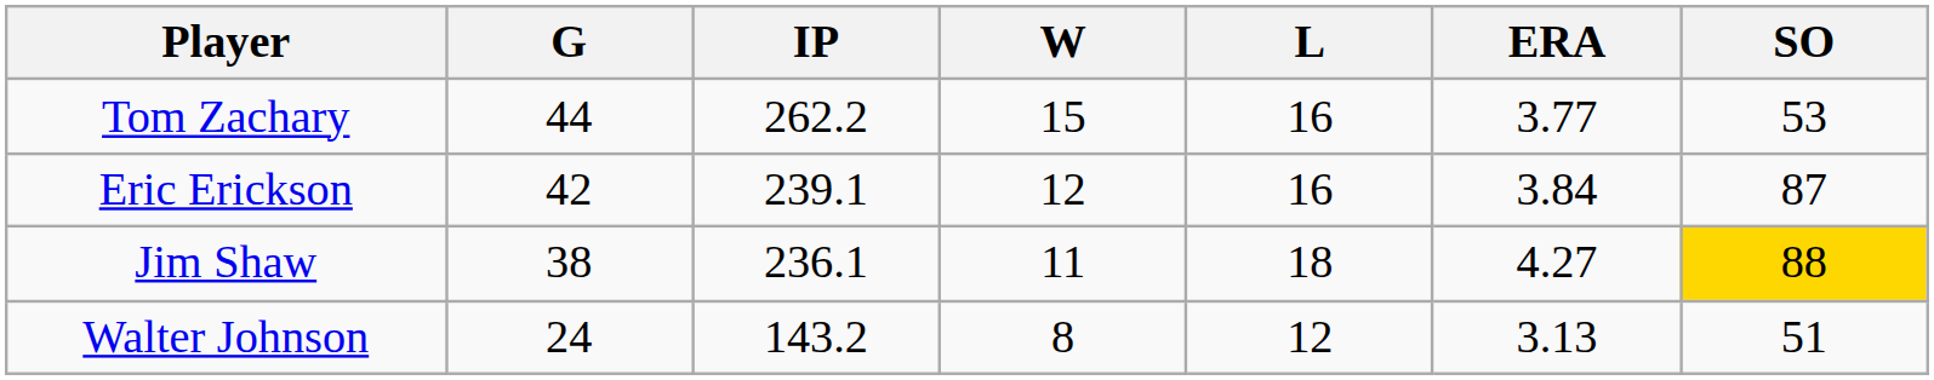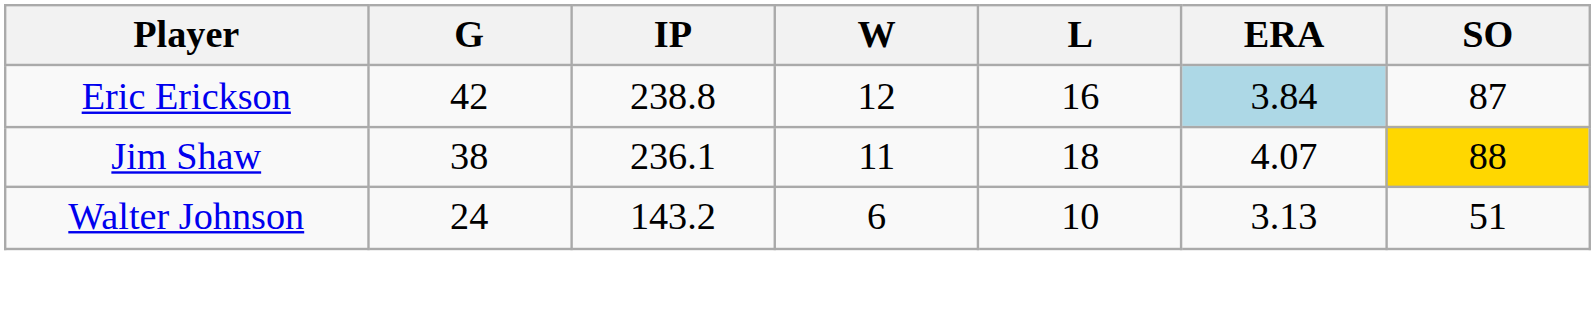- row: Tom Zachary | 44 | 262.2 | 15 | 16 | 3.77 | 53
Eric Erickson | IP: 239.1 -> 238.8
Eric Erickson | ERA: no background -> lightblue background
Jim Shaw | ERA: 4.27 -> 4.07
Walter Johnson | W: 8 -> 6
Walter Johnson | L: 12 -> 10
